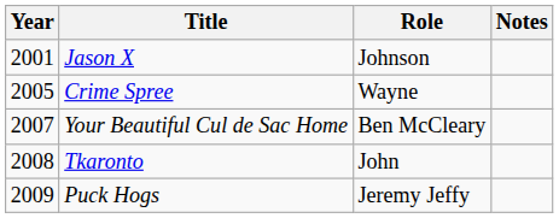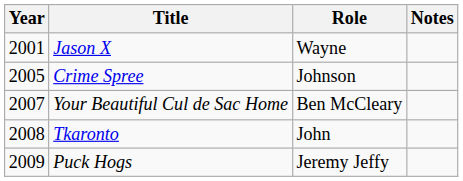Jason X | Role: Johnson -> Wayne
Crime Spree | Role: Wayne -> Johnson
